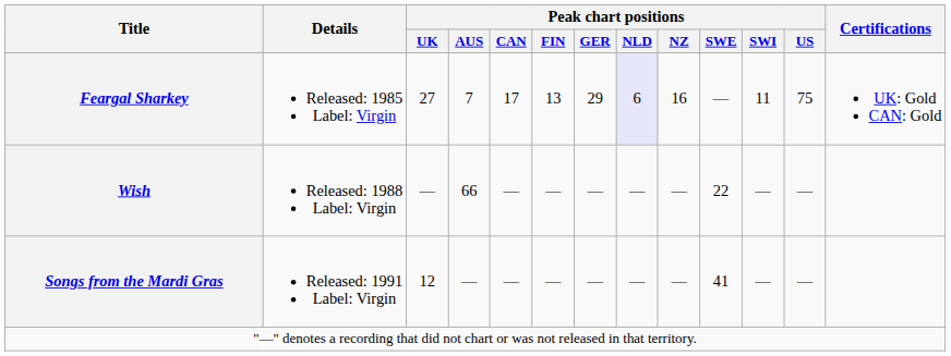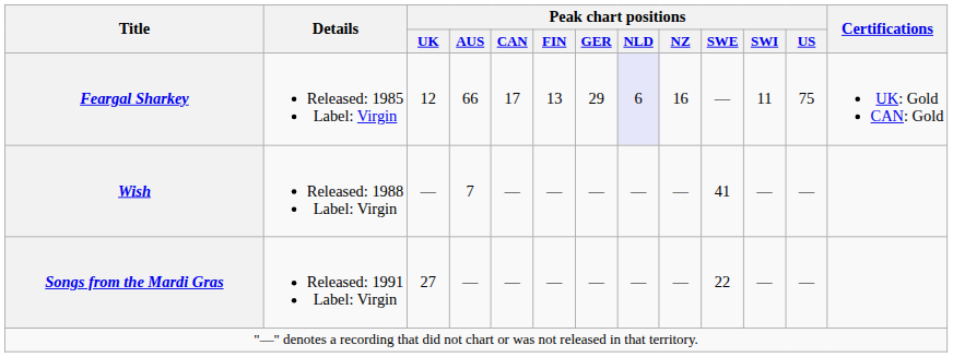Feargal Sharkey | Peak chart positions / UK: 27 -> 12
Feargal Sharkey | Peak chart positions / AUS: 7 -> 66
Wish | Peak chart positions / AUS: 66 -> 7
Wish | Peak chart positions / SWE: 22 -> 41
Songs from the Mardi Gras | Peak chart positions / UK: 12 -> 27
Songs from the Mardi Gras | Peak chart positions / SWE: 41 -> 22
